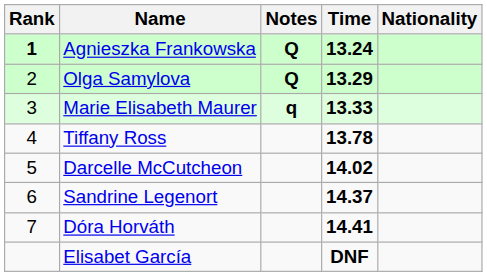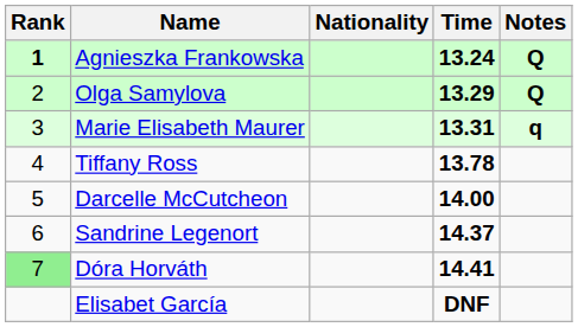columns swapped: Nationality <-> Notes
Marie Elisabeth Maurer | Time: 13.33 -> 13.31
Darcelle McCutcheon | Time: 14.02 -> 14.00
Dóra Horváth | Rank: no background -> lightgreen background
